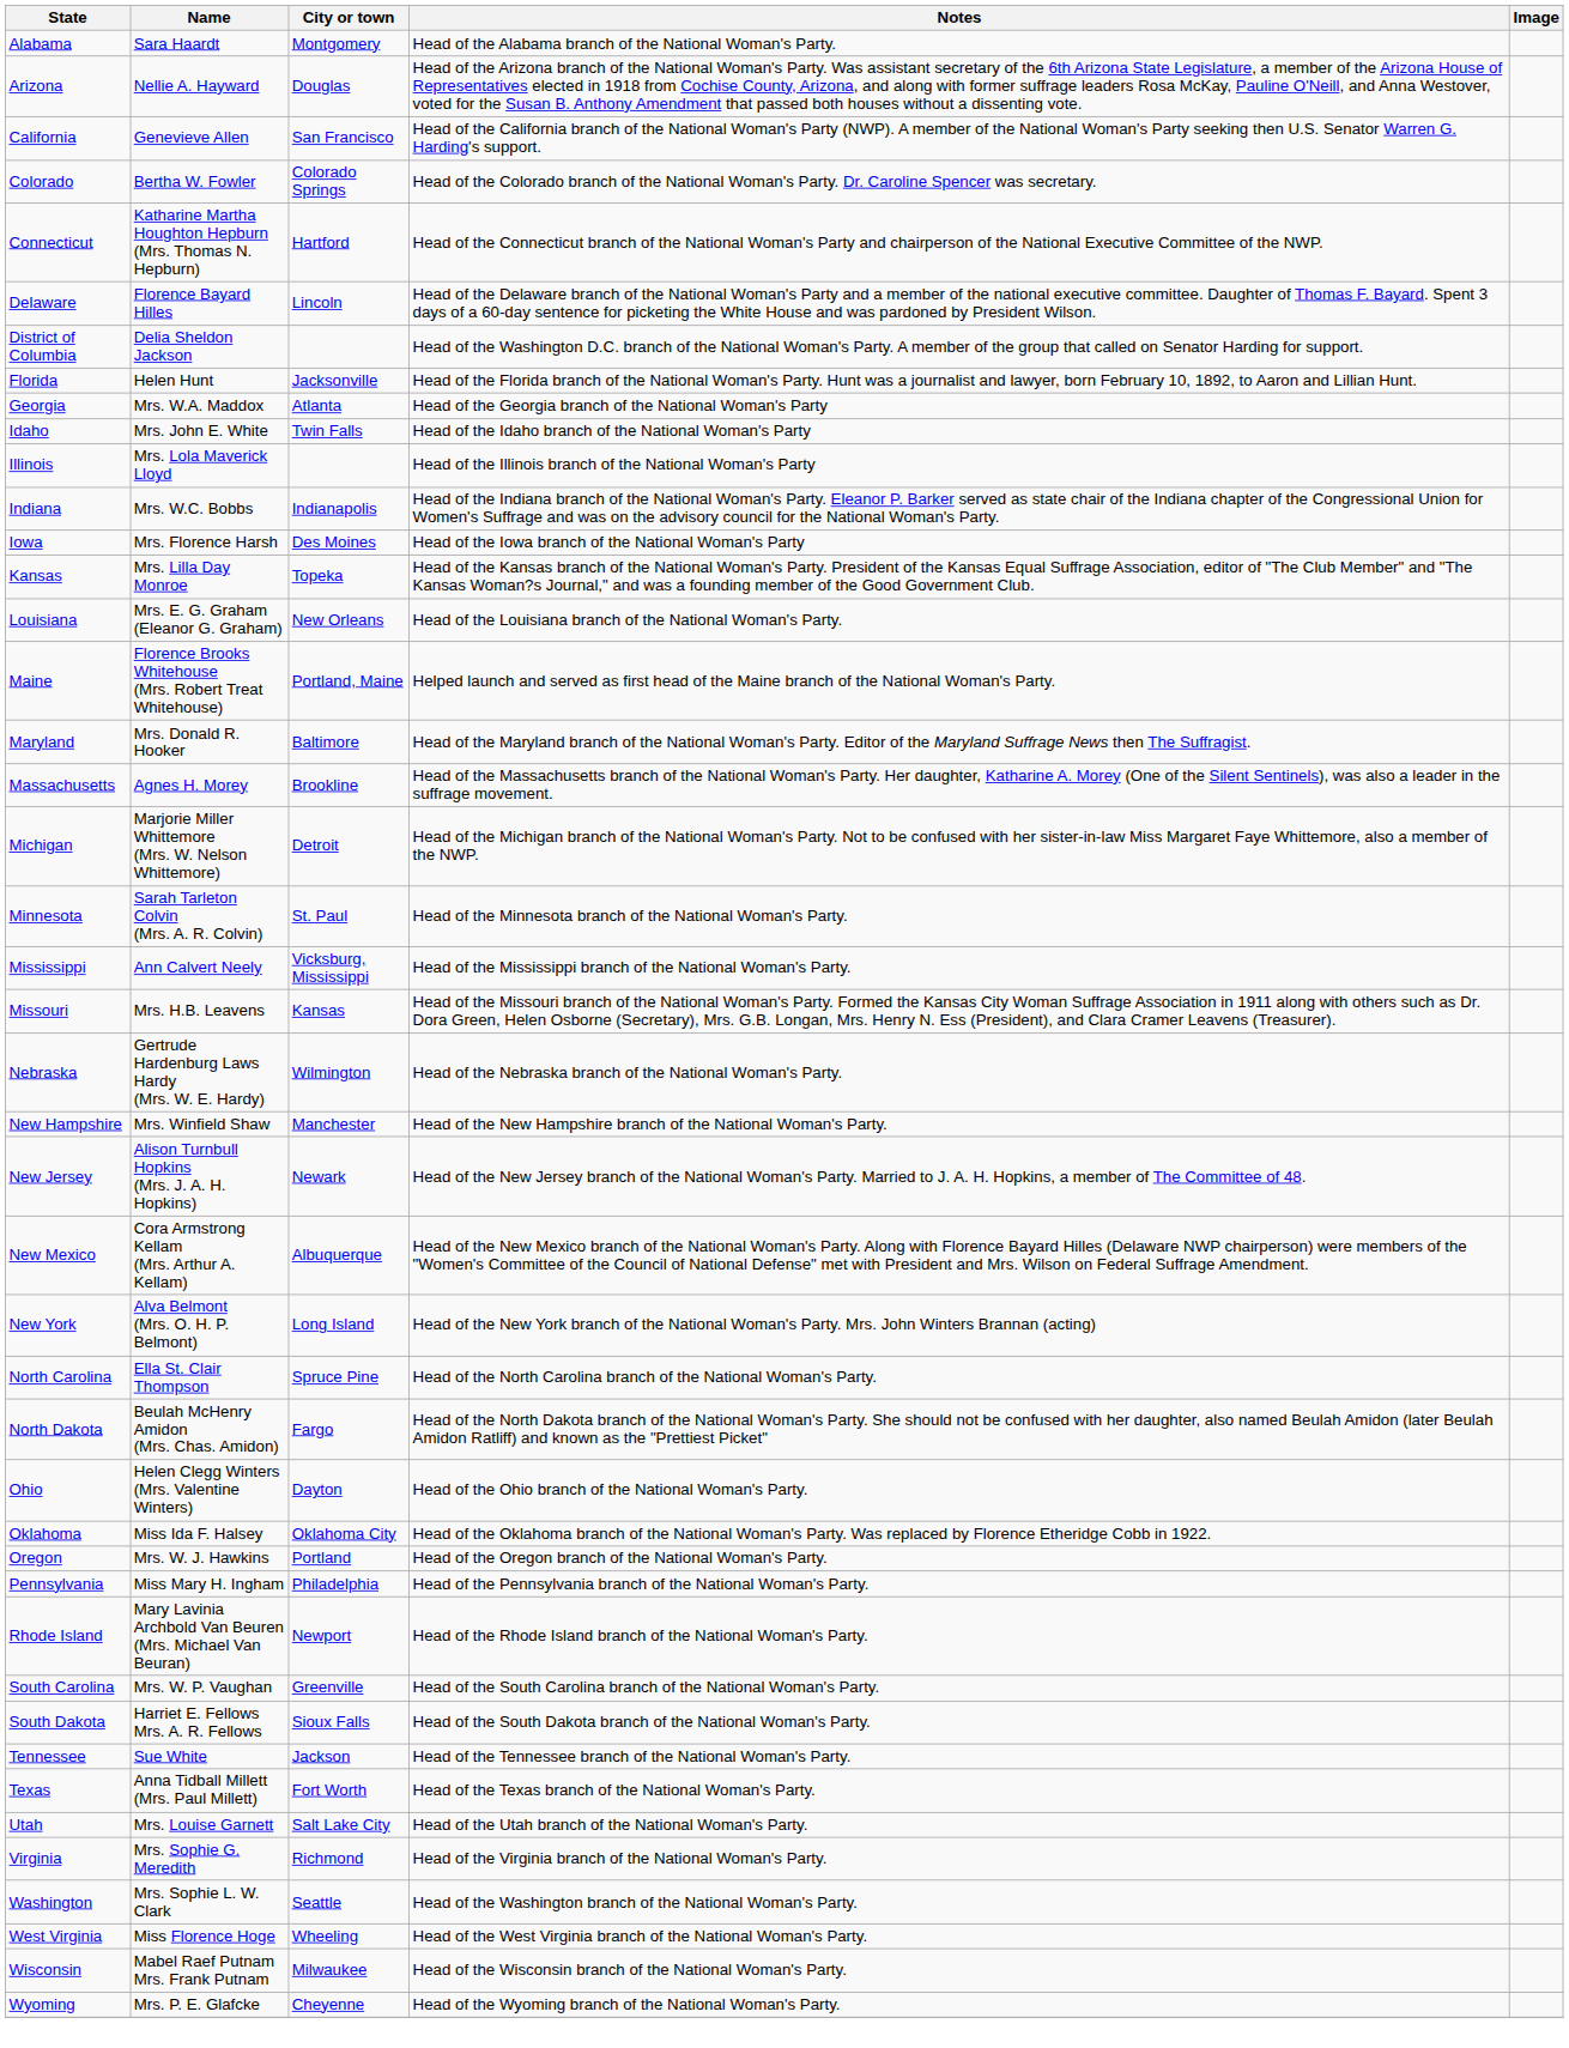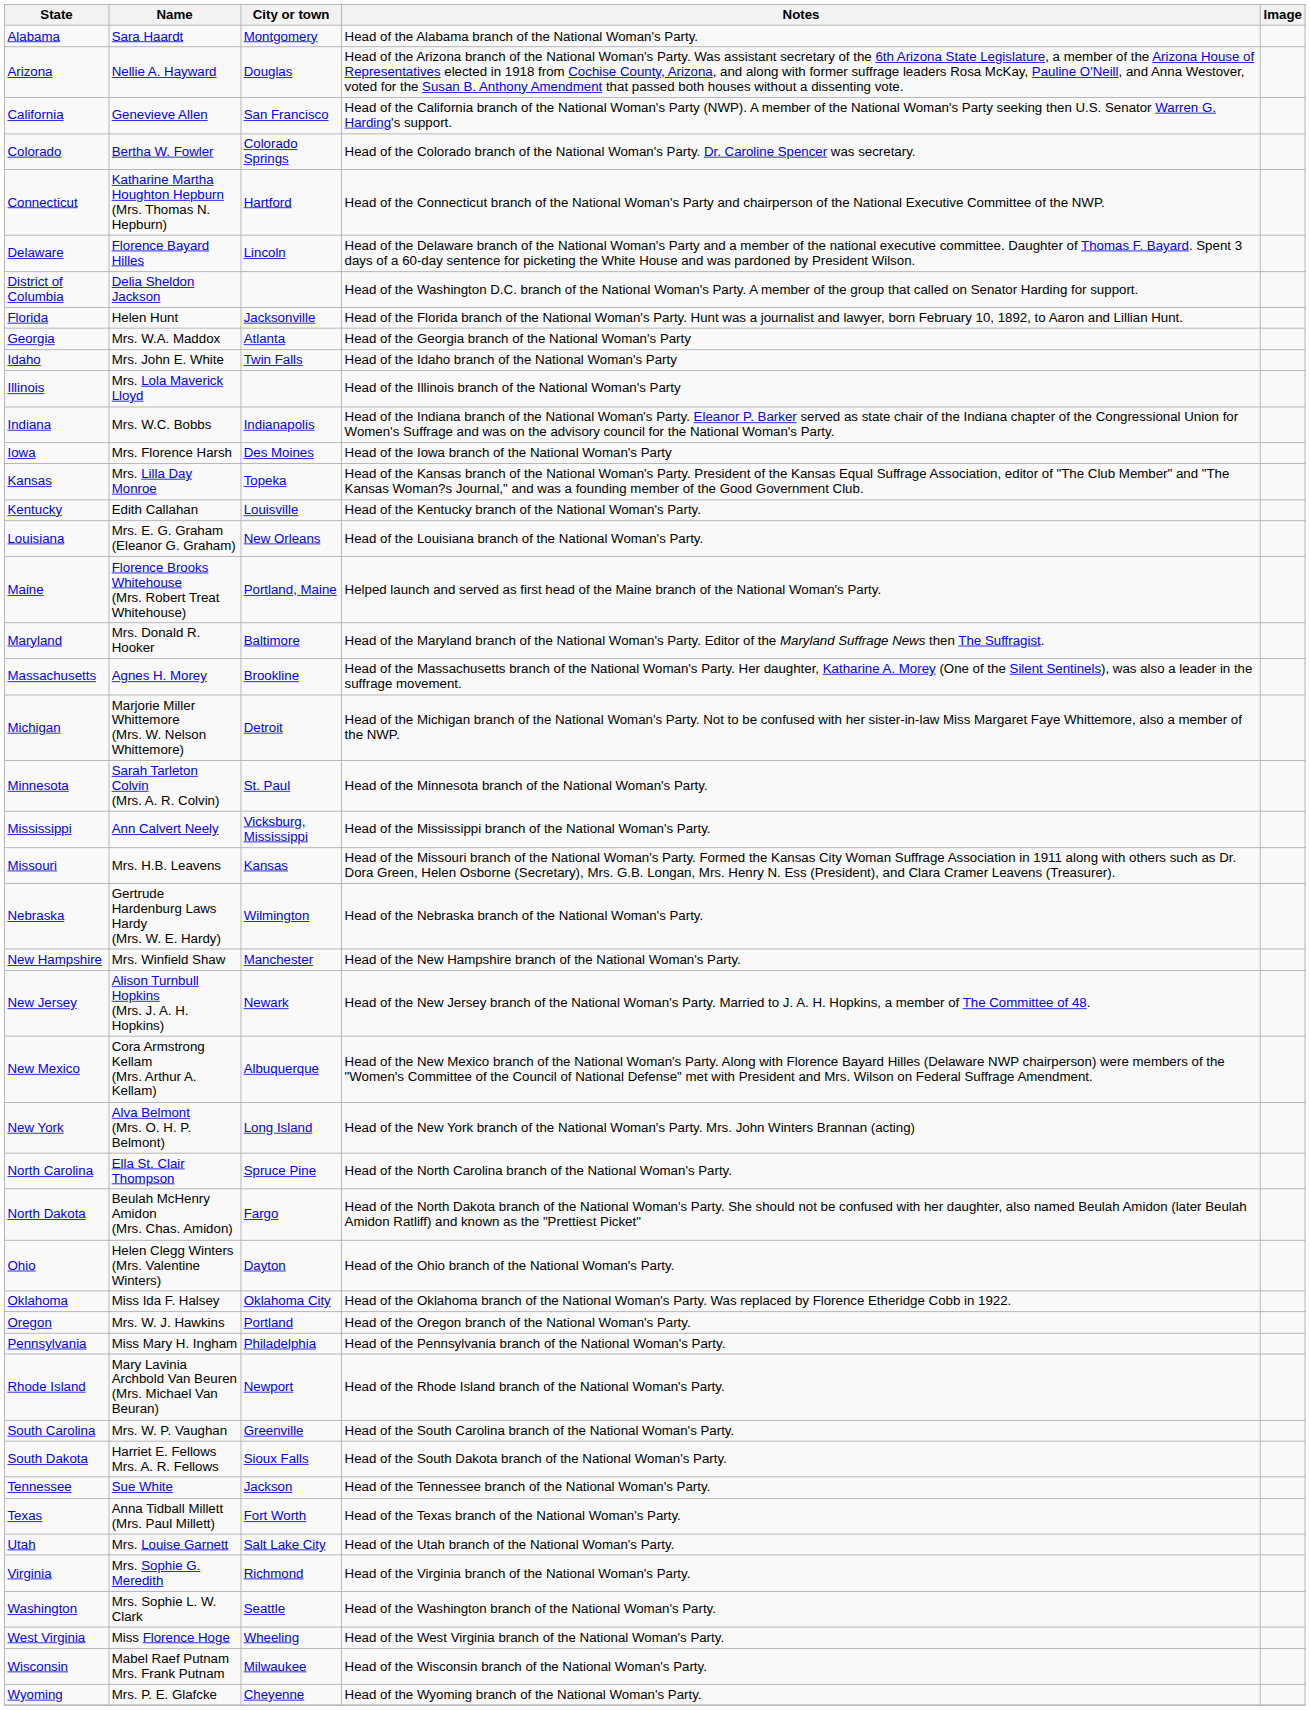+ row: Kentucky | Edith Callahan | Louisville | Head of the Kentucky branch of the National Woman's Party.
